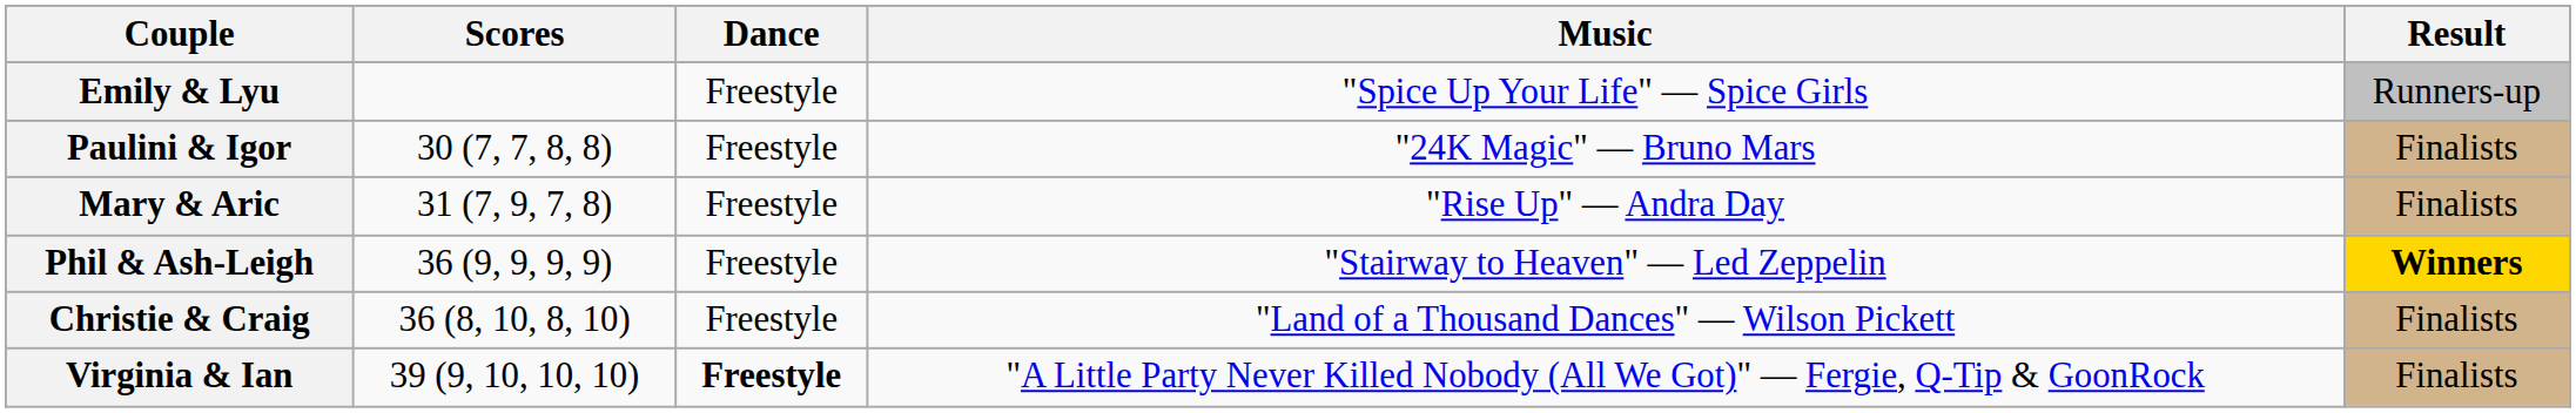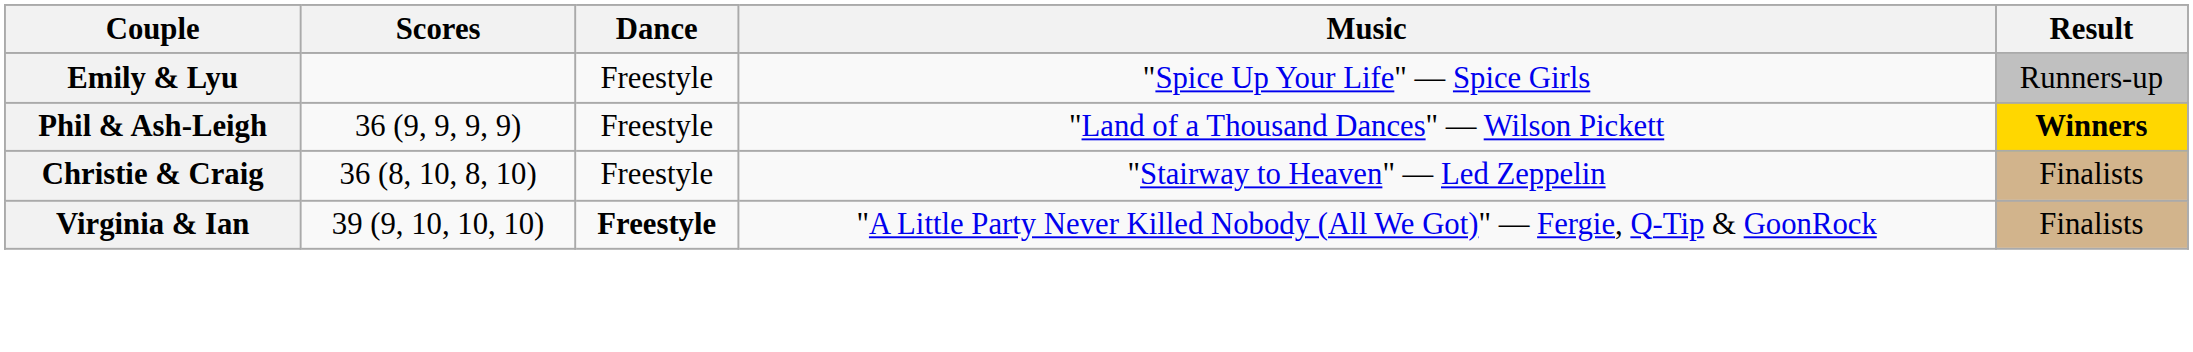- row: Paulini & Igor | 30 (7, 7, 8, 8) | Freestyle | "24K Magic" — Bruno Mars | Finalists
- row: Mary & Aric | 31 (7, 9, 7, 8) | Freestyle | "Rise Up" — Andra Day | Finalists
Phil & Ash-Leigh | Music: "Stairway to Heaven" — Led Zeppelin -> "Land of a Thousand Dances" — Wilson Pickett
Christie & Craig | Music: "Land of a Thousand Dances" — Wilson Pickett -> "Stairway to Heaven" — Led Zeppelin
